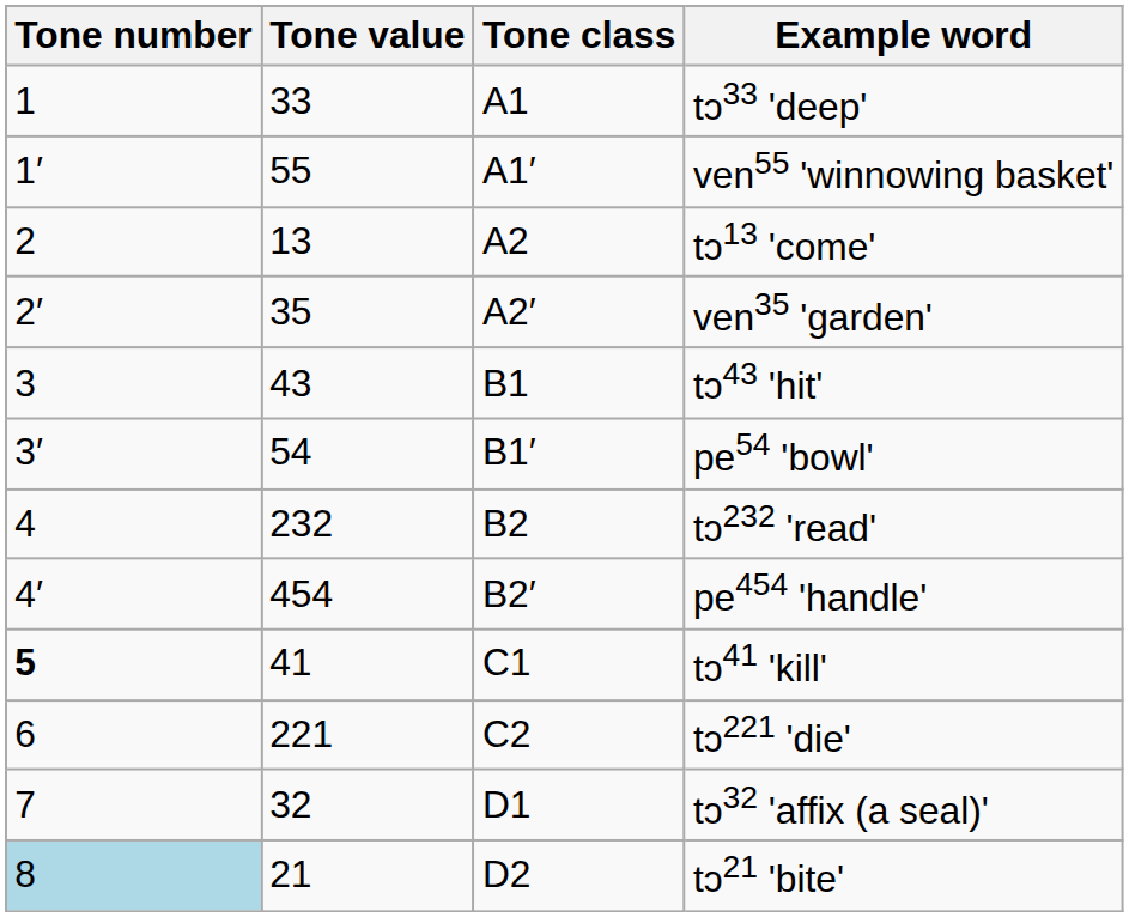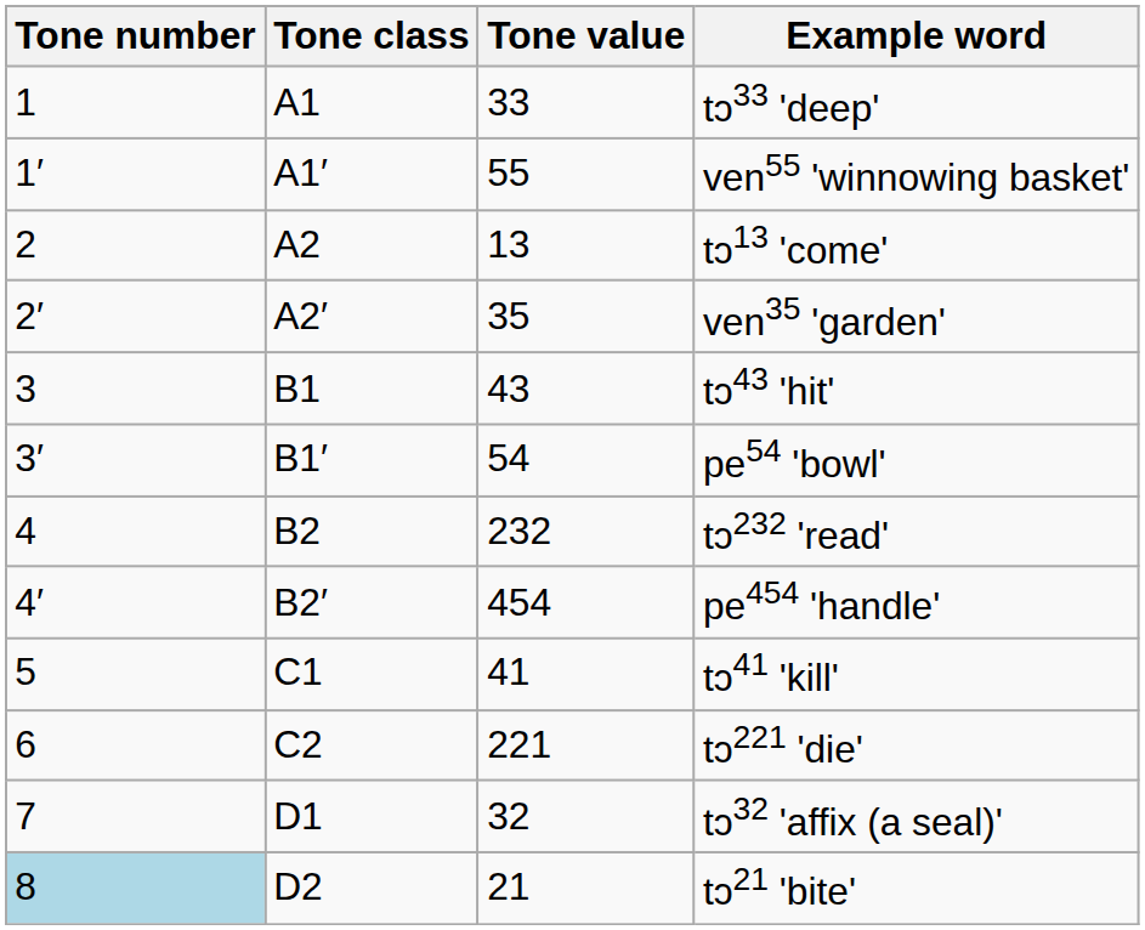columns swapped: Tone class <-> Tone value
tɔ41 'kill' | Tone number: bold -> normal
